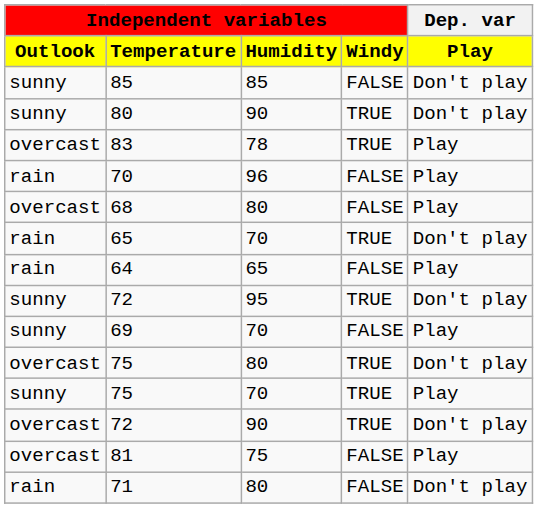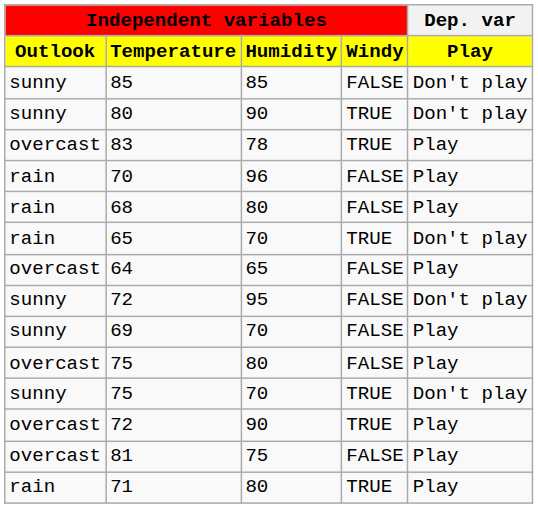68 | Independent variables / Outlook: overcast -> rain
64 | Independent variables / Outlook: rain -> overcast
72 / 95 | Independent variables / Windy: TRUE -> FALSE
75 / 80 | Independent variables / Windy: TRUE -> FALSE
75 / 80 | Dep. var / Play: Don't play -> Play
75 / 70 | Dep. var / Play: Play -> Don't play
72 / 90 | Dep. var / Play: Don't play -> Play
71 | Independent variables / Windy: FALSE -> TRUE
71 | Dep. var / Play: Don't play -> Play
